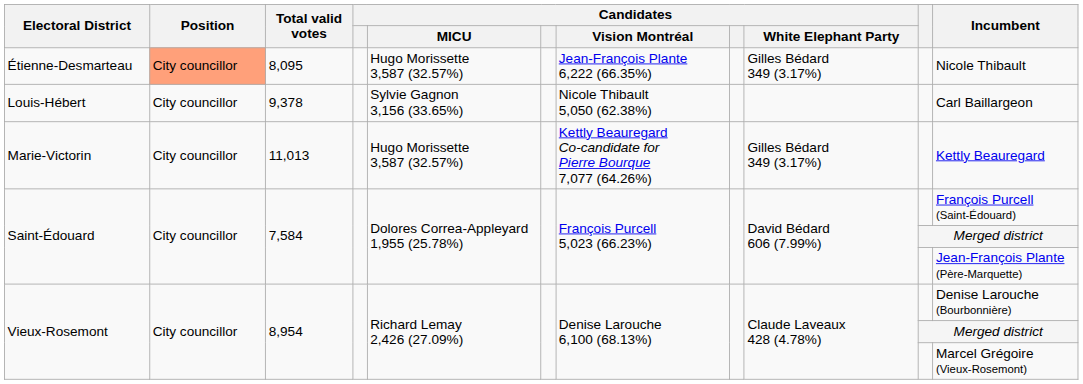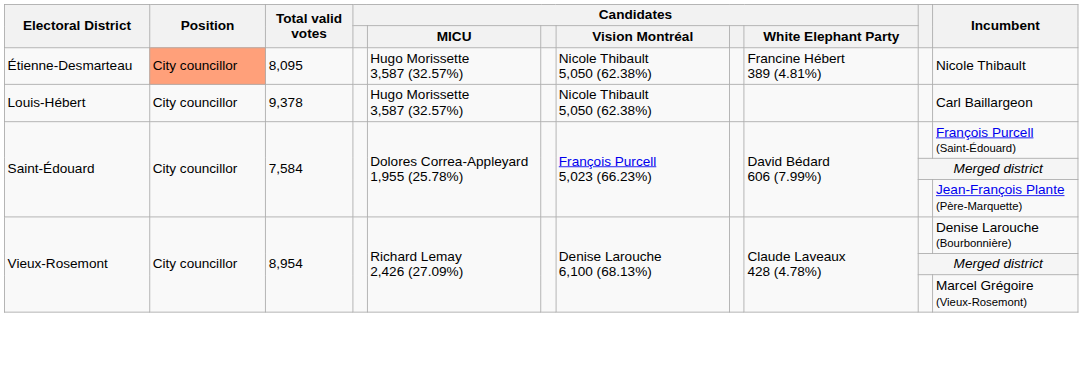Étienne-Desmarteau | Candidates / Vision Montréal: Jean-François Plante 6,222 (66.35%) -> Nicole Thibault 5,050 (62.38%)
Étienne-Desmarteau | Candidates / White Elephant Party: Gilles Bédard 349 (3.17%) -> Francine Hébert 389 (4.81%)
Louis-Hébert | Candidates / MICU: Sylvie Gagnon 3,156 (33.65%) -> Hugo Morissette 3,587 (32.57%)
- row: Marie-Victorin | City councillor | 11,013 | Hugo Morissette 3,587 (32.57%) | Kettly Beauregard Co-candidate for Pierre Bourque 7,077 (64.26%) | Gilles Bédard 349 (3.17%) | Kettly Beauregard
